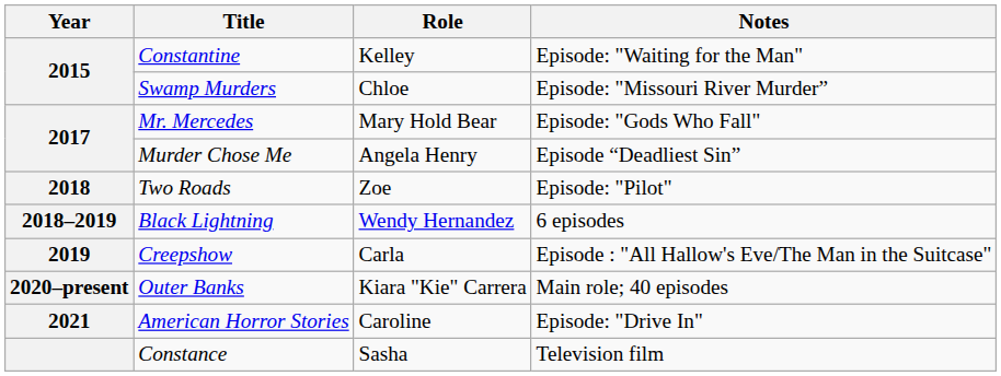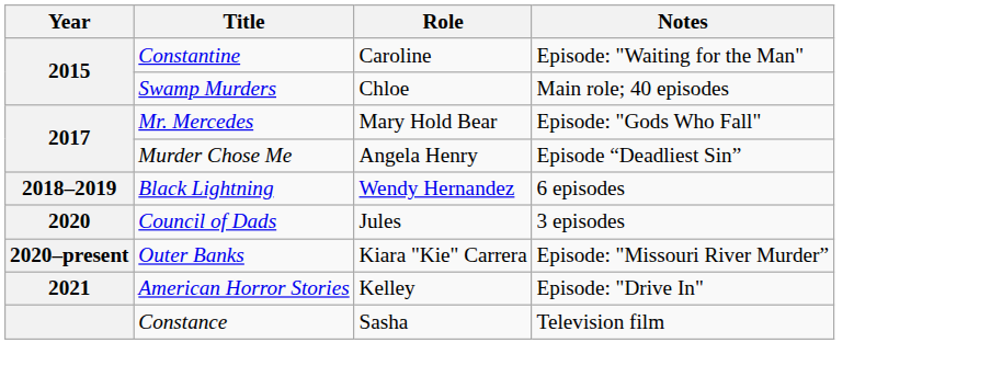Constantine | Role: Kelley -> Caroline
Swamp Murders | Notes: Episode: "Missouri River Murder” -> Main role; 40 episodes
- row: 2018 | Two Roads | Zoe | Episode: "Pilot"
- row: 2019 | Creepshow | Carla | Episode : "All Hallow's Eve/The Man in the Suitcase"
+ row: 2020 | Council of Dads | Jules | 3 episodes
Outer Banks | Notes: Main role; 40 episodes -> Episode: "Missouri River Murder”
American Horror Stories | Role: Caroline -> Kelley
